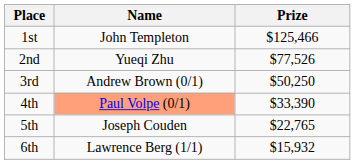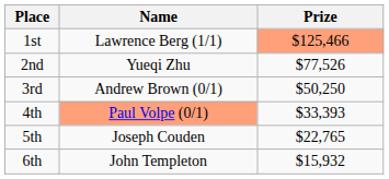1st | Name: John Templeton -> Lawrence Berg (1/1)
1st | Prize: no background -> lightsalmon background
4th | Prize: $33,390 -> $33,393
6th | Name: Lawrence Berg (1/1) -> John Templeton
